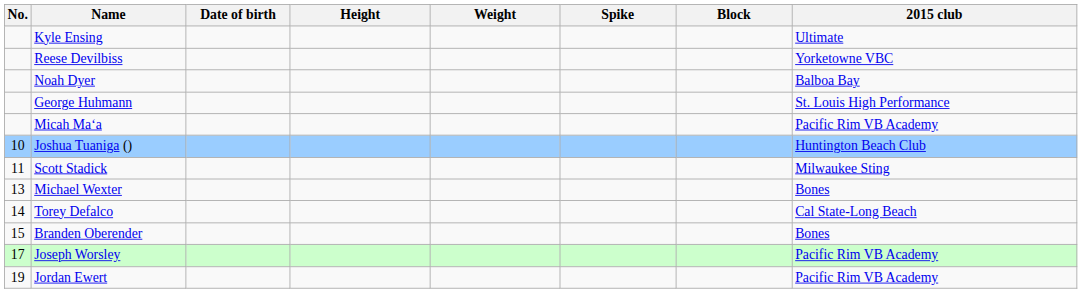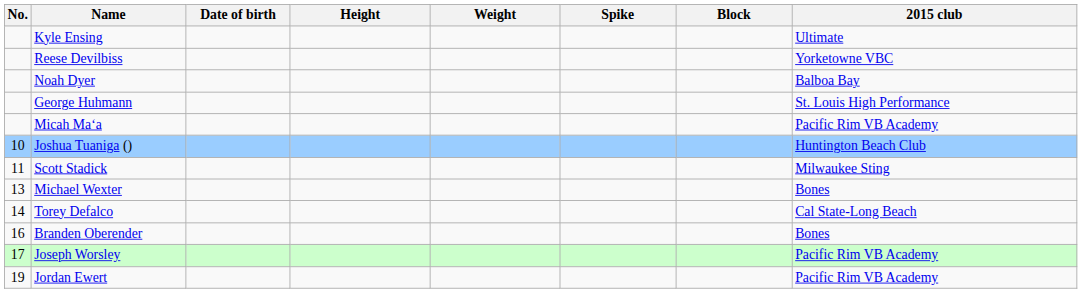Branden Oberender | No.: 15 -> 16
